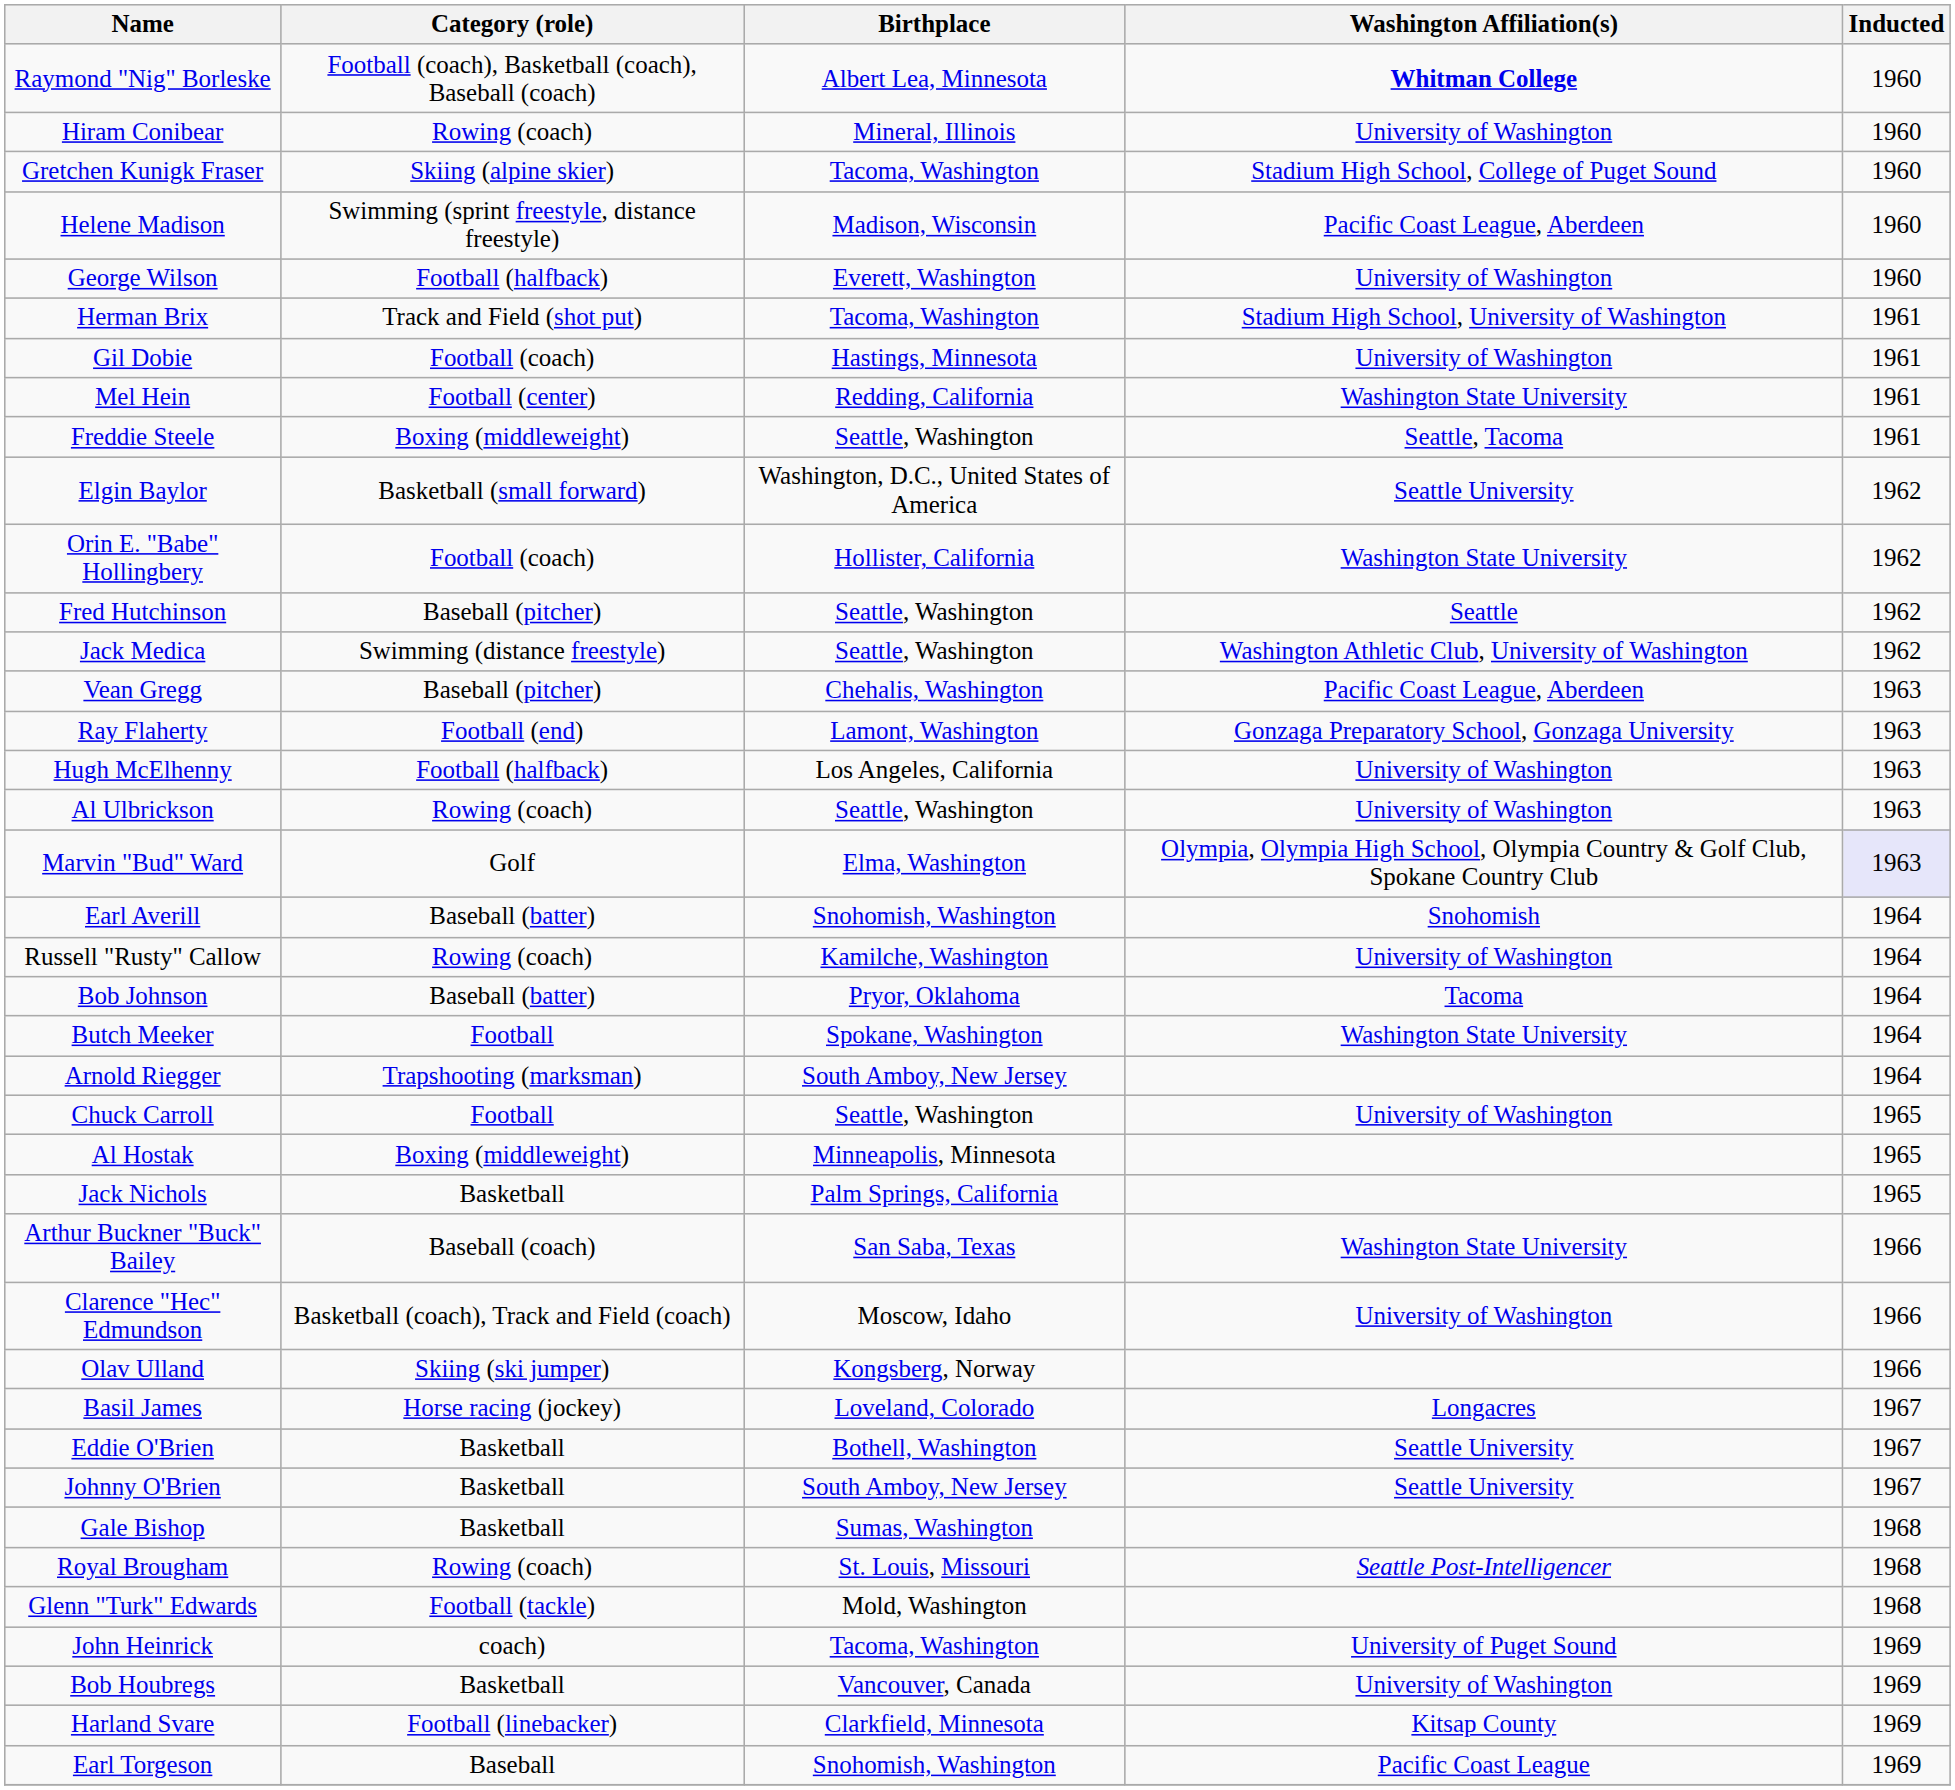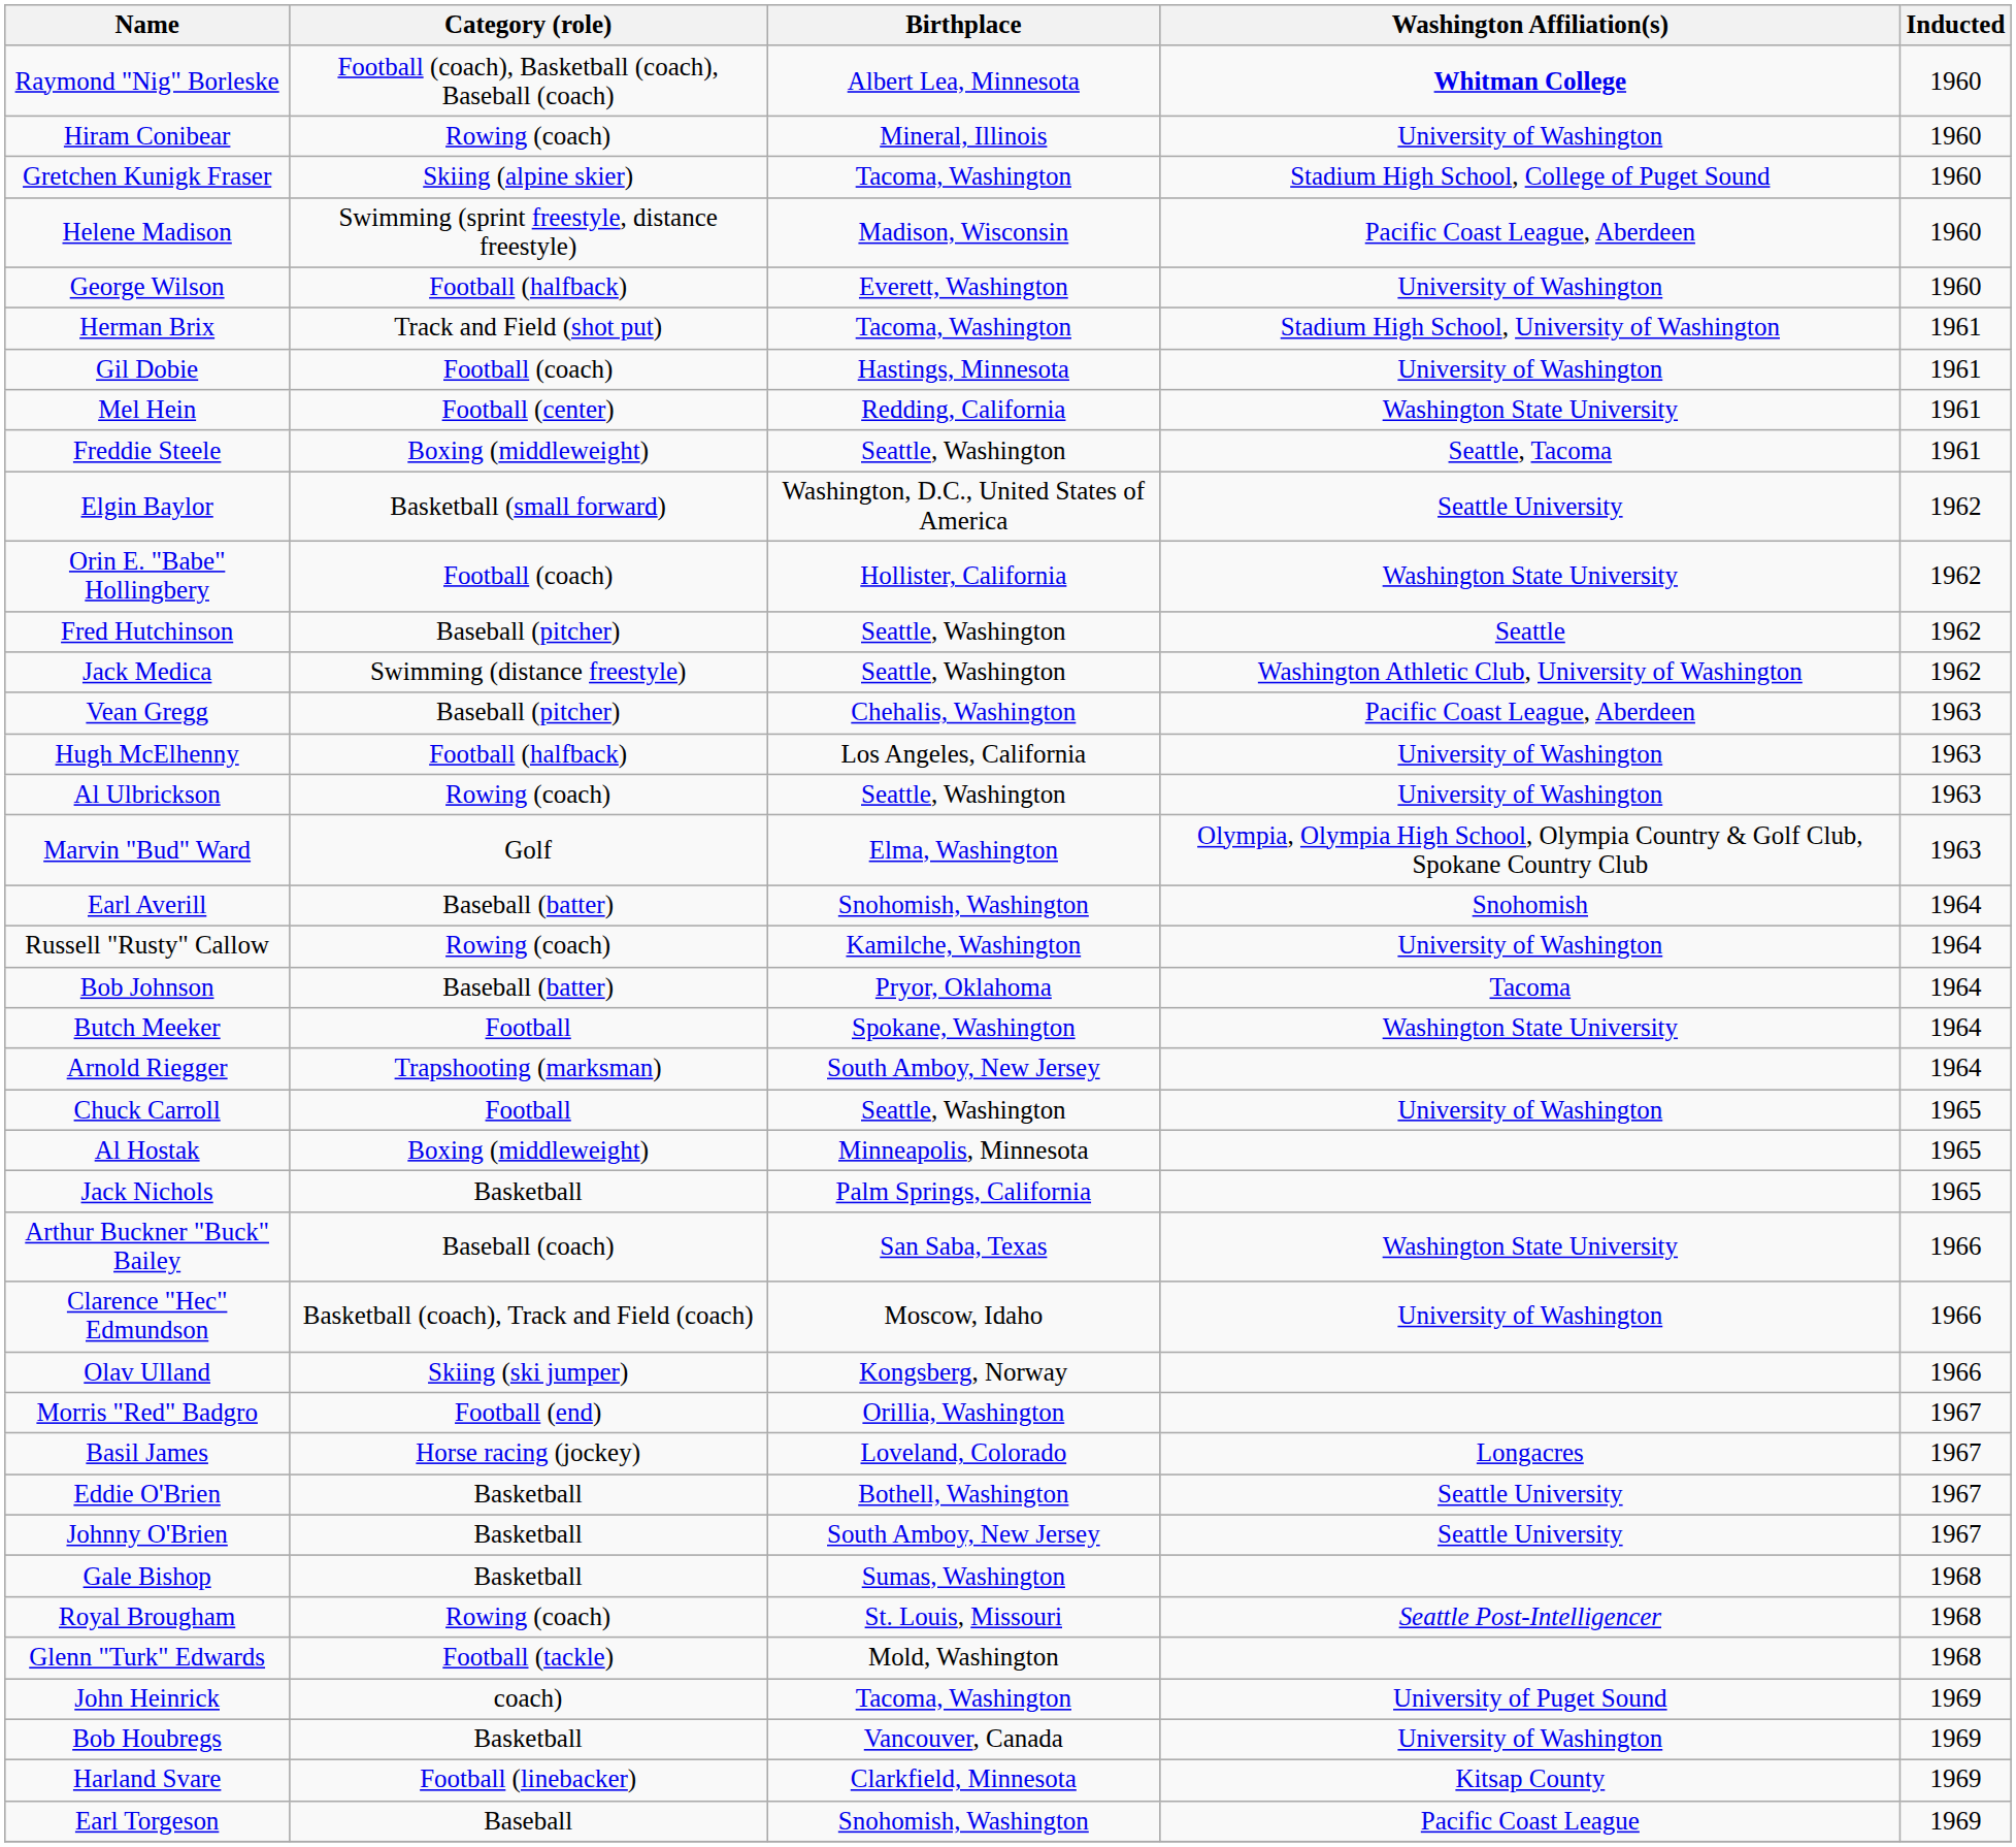- row: Ray Flaherty | Football (end) | Lamont, Washington | Gonzaga Preparatory School, Gonzaga University | 1963
Marvin "Bud" Ward | Inducted: lavender background -> no background
+ row: Morris "Red" Badgro | Football (end) | Orillia, Washington | 1967
